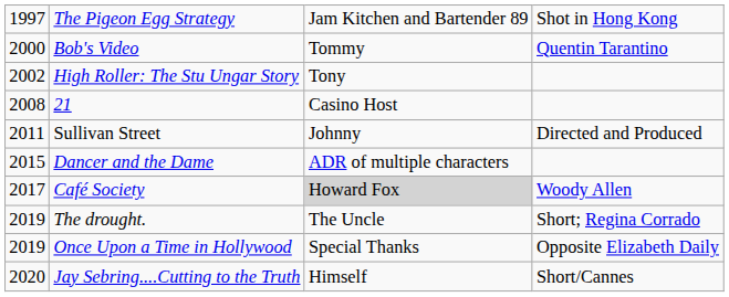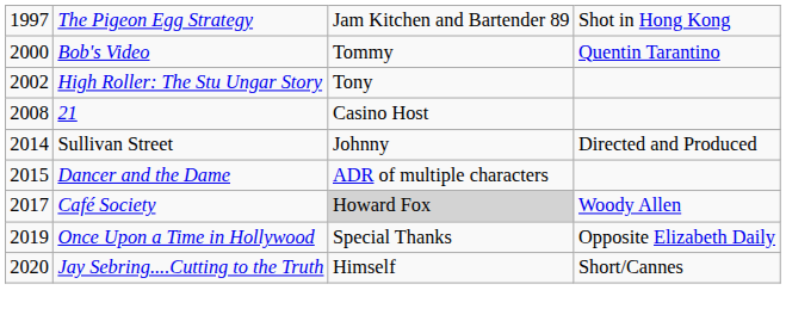Sullivan Street | column 1: 2011 -> 2014
- row: 2019 | The drought. | The Uncle | Short; Regina Corrado
